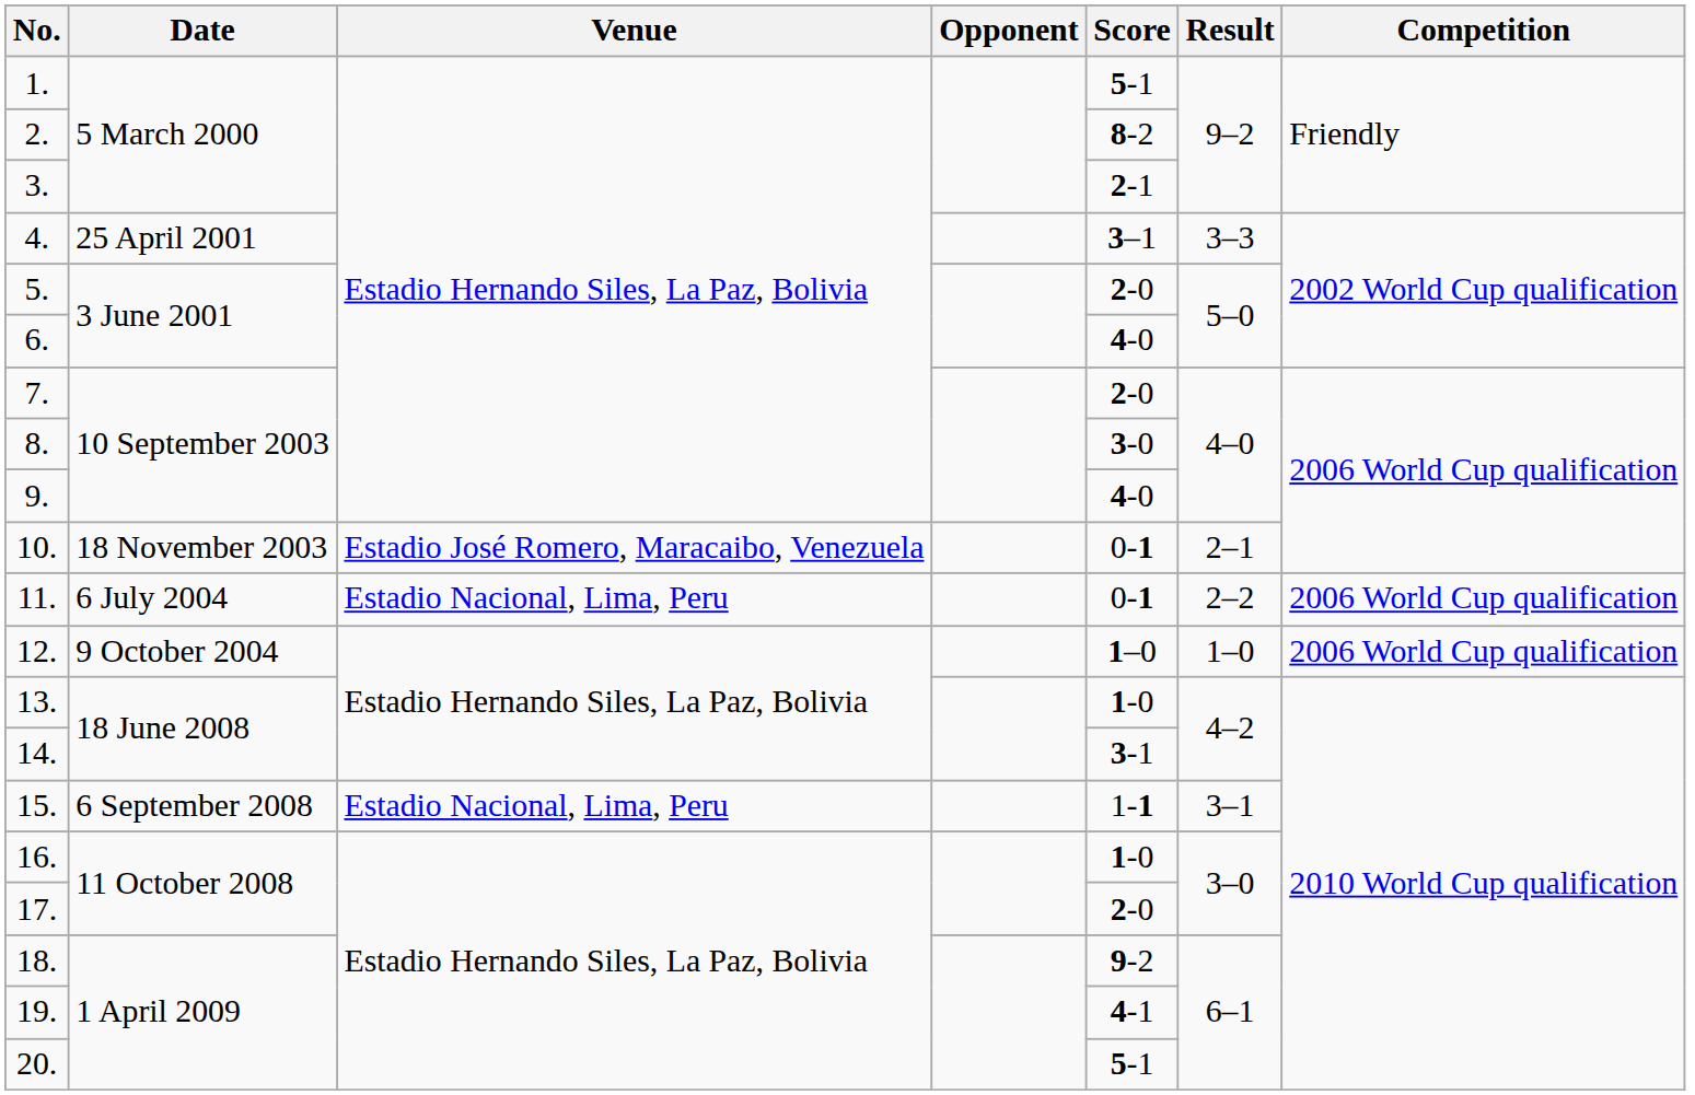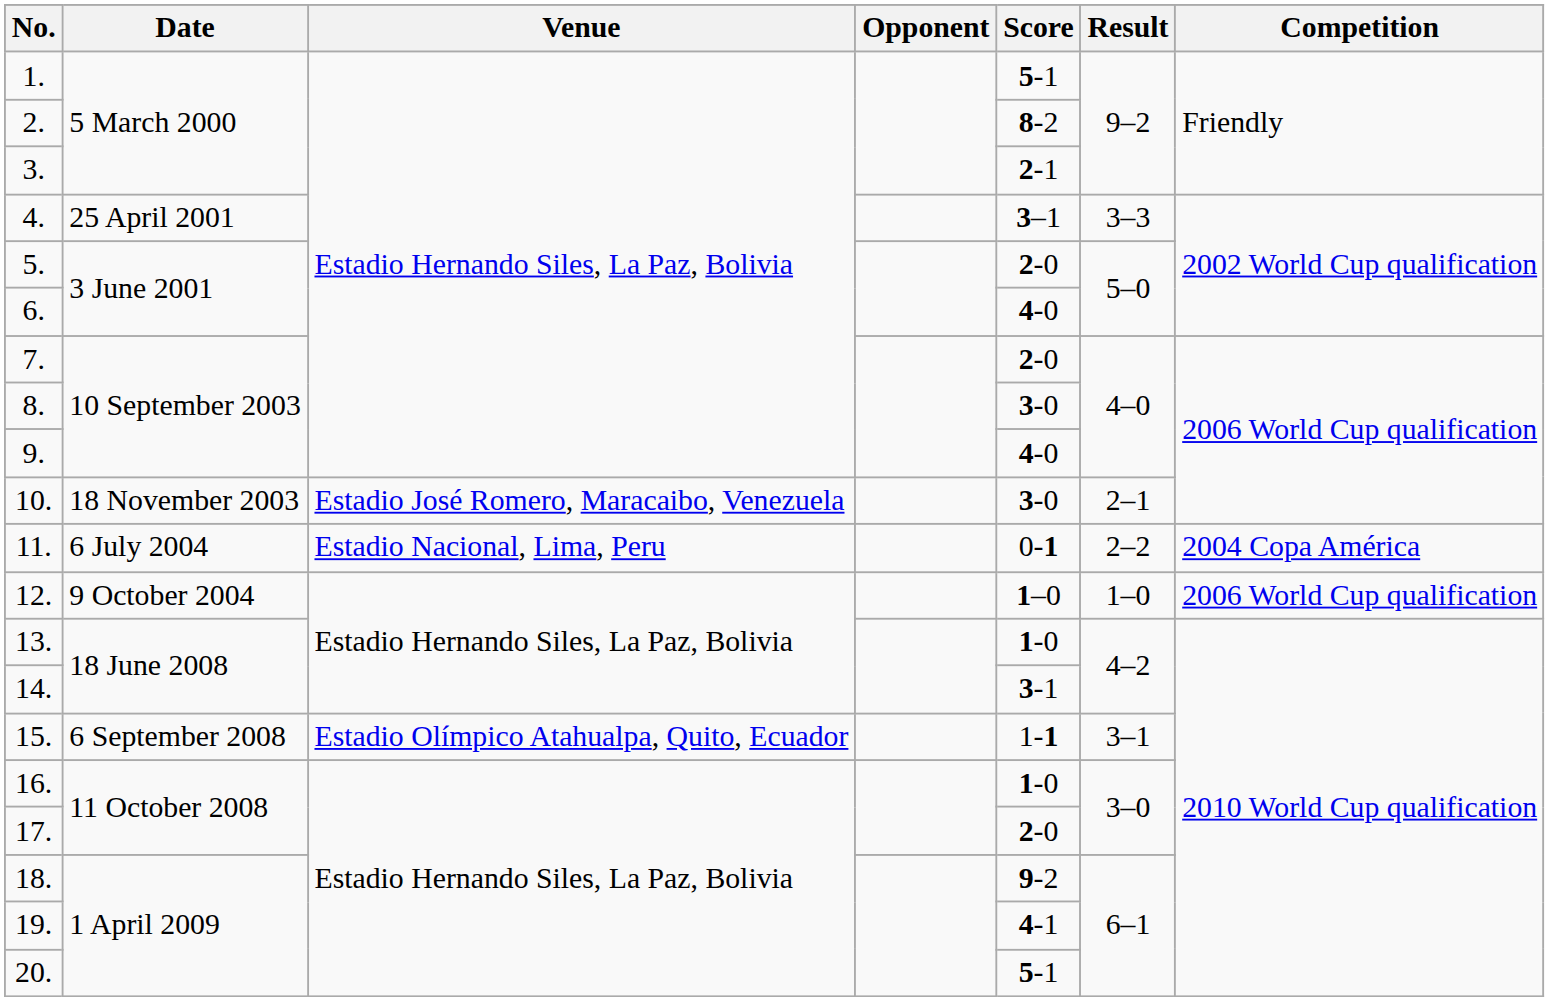10. | Score: 0-1 -> 3-0
11. | Competition: 2006 World Cup qualification -> 2004 Copa América
15. | Venue: Estadio Nacional, Lima, Peru -> Estadio Olímpico Atahualpa, Quito, Ecuador
